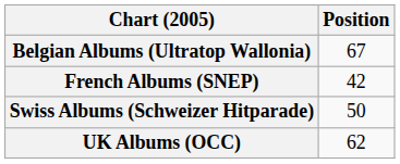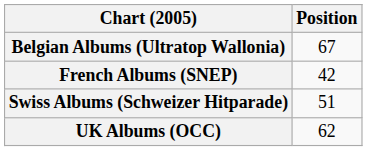Swiss Albums (Schweizer Hitparade) | Position: 50 -> 51
